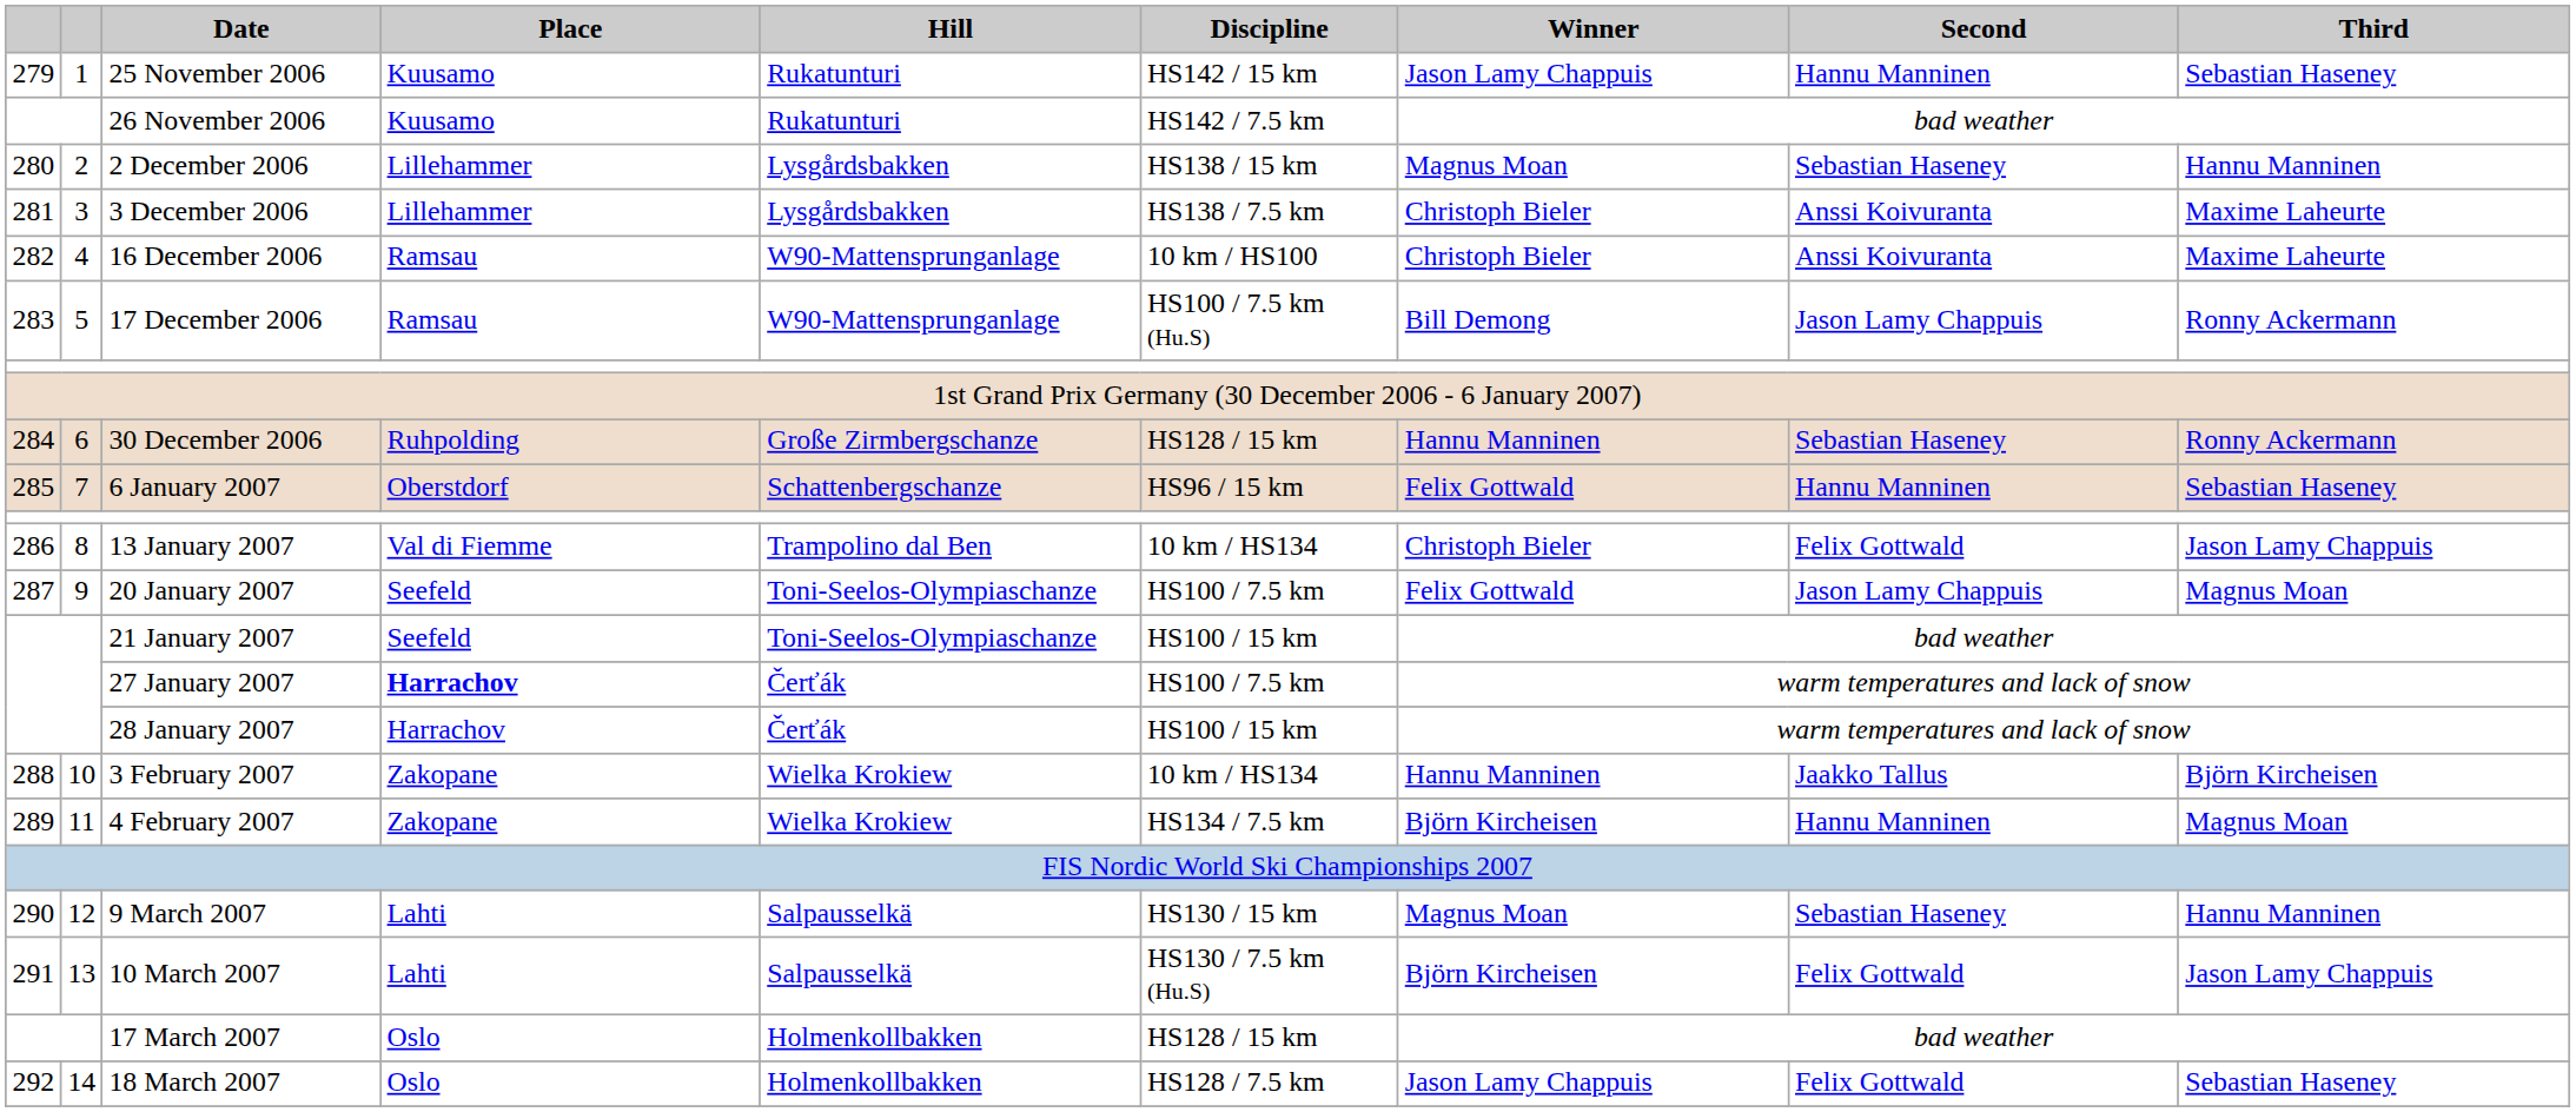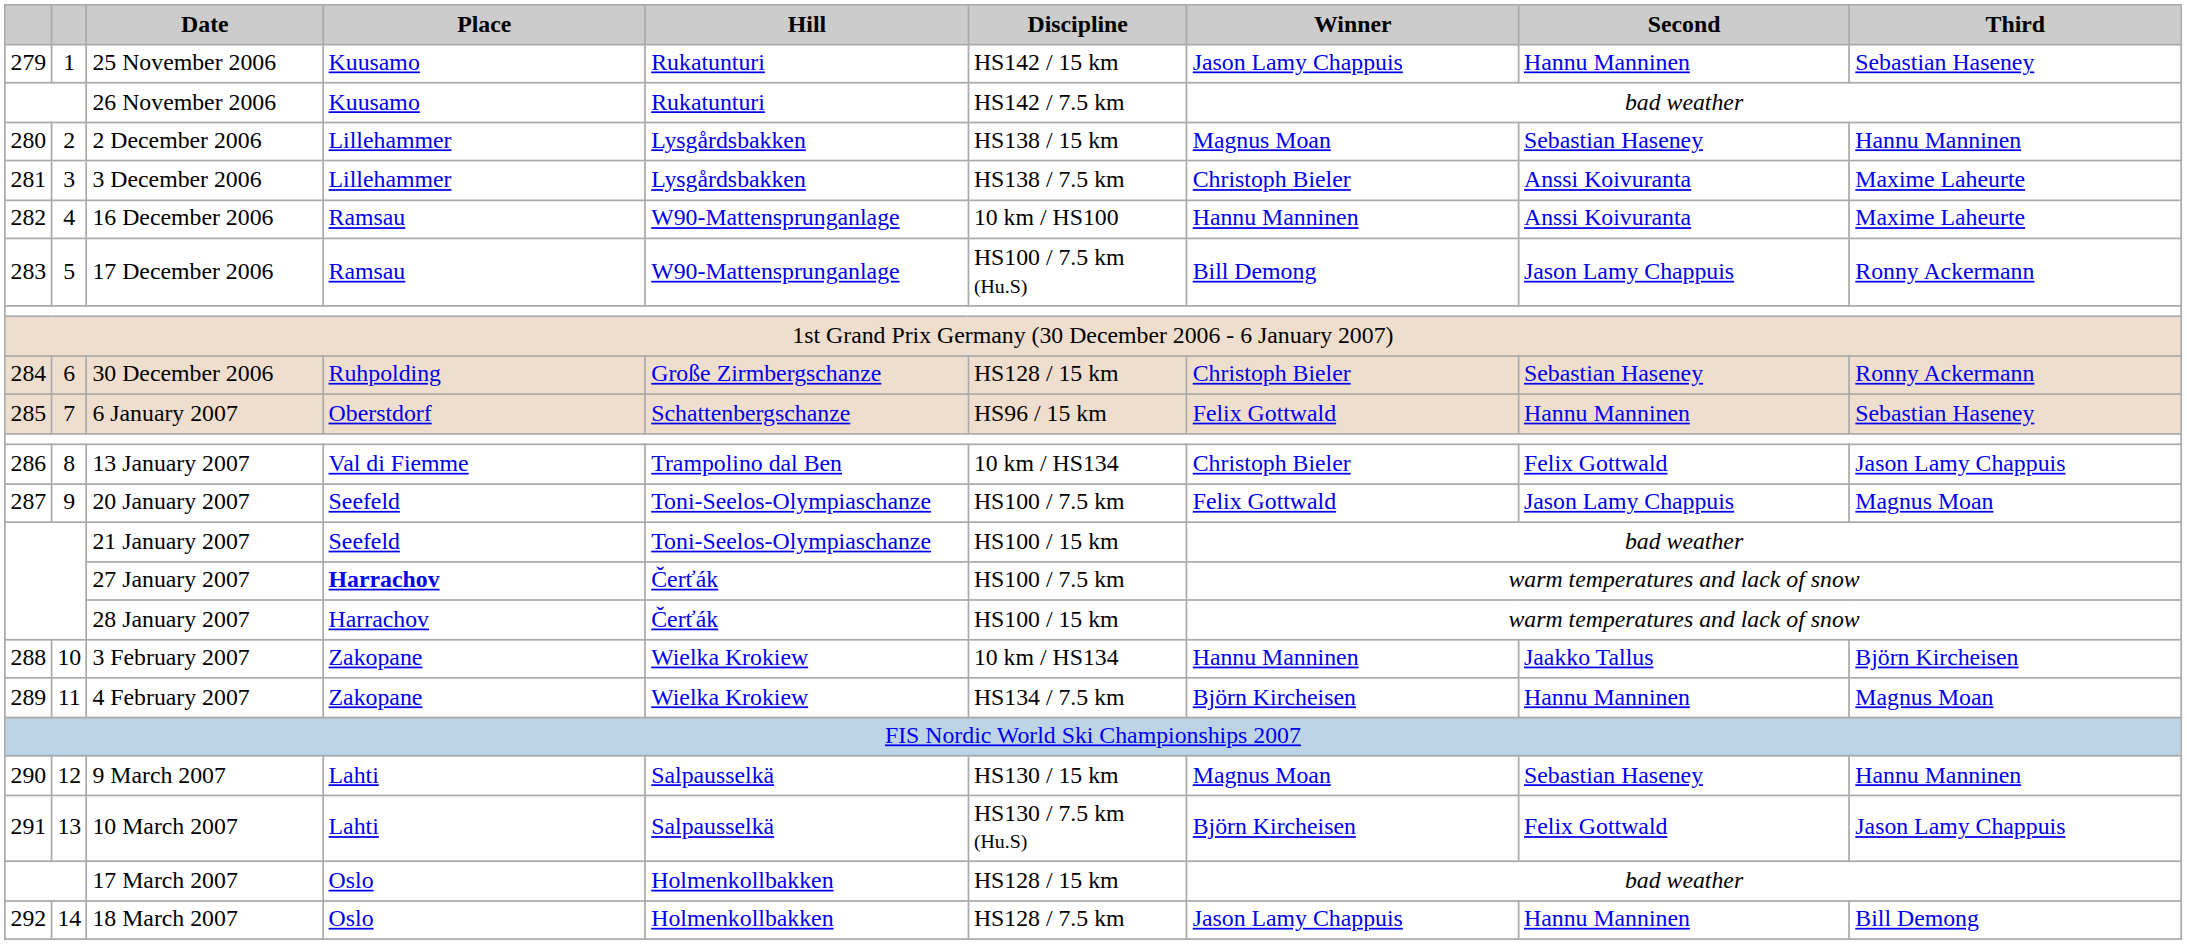16 December 2006 | Winner: Christoph Bieler -> Hannu Manninen
30 December 2006 | Winner: Hannu Manninen -> Christoph Bieler
18 March 2007 | Second: Felix Gottwald -> Hannu Manninen
18 March 2007 | Third: Sebastian Haseney -> Bill Demong
